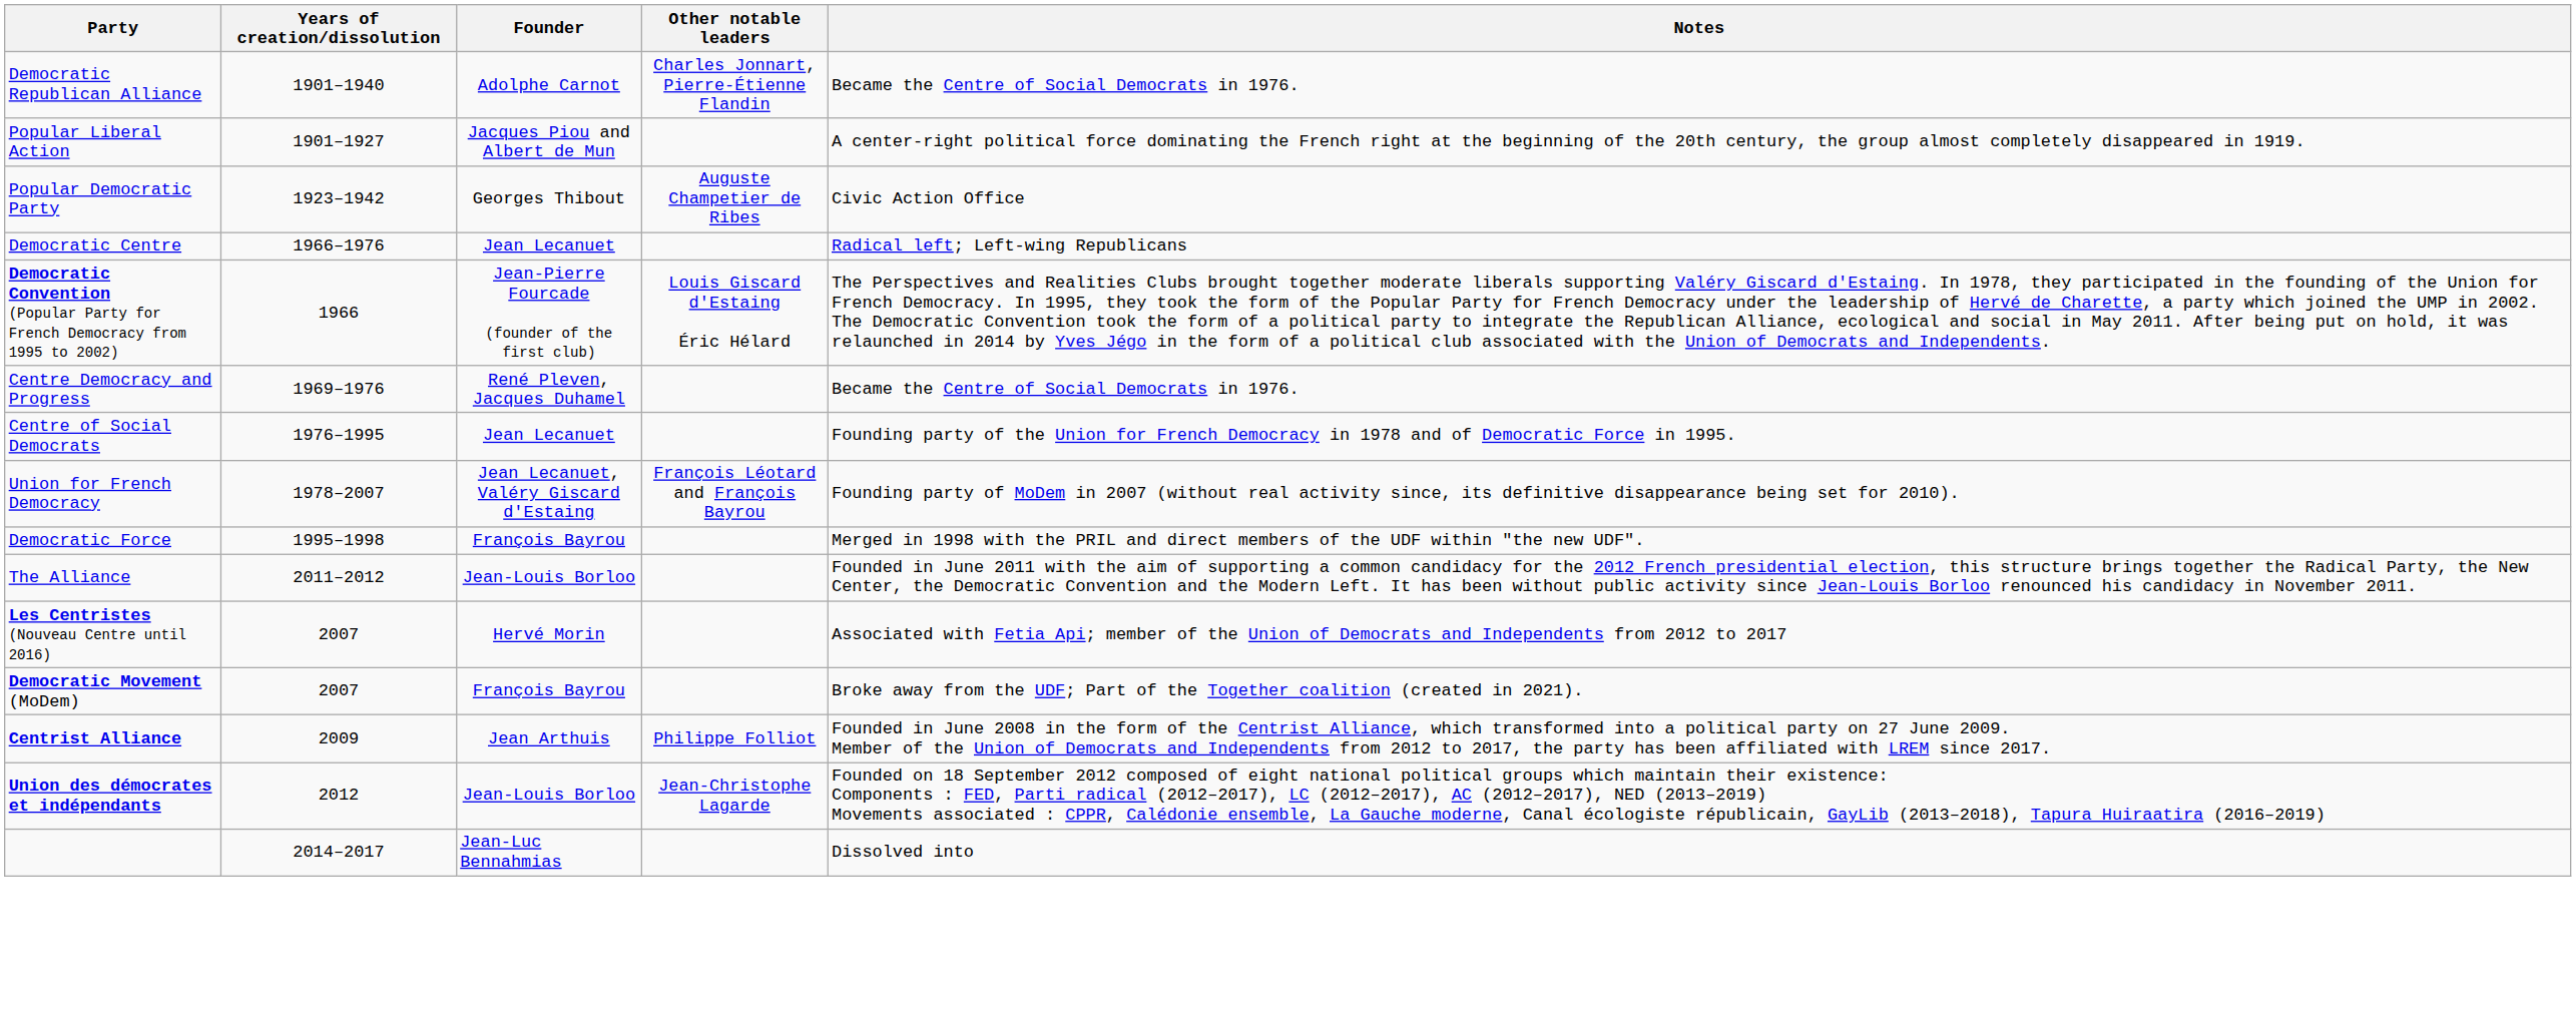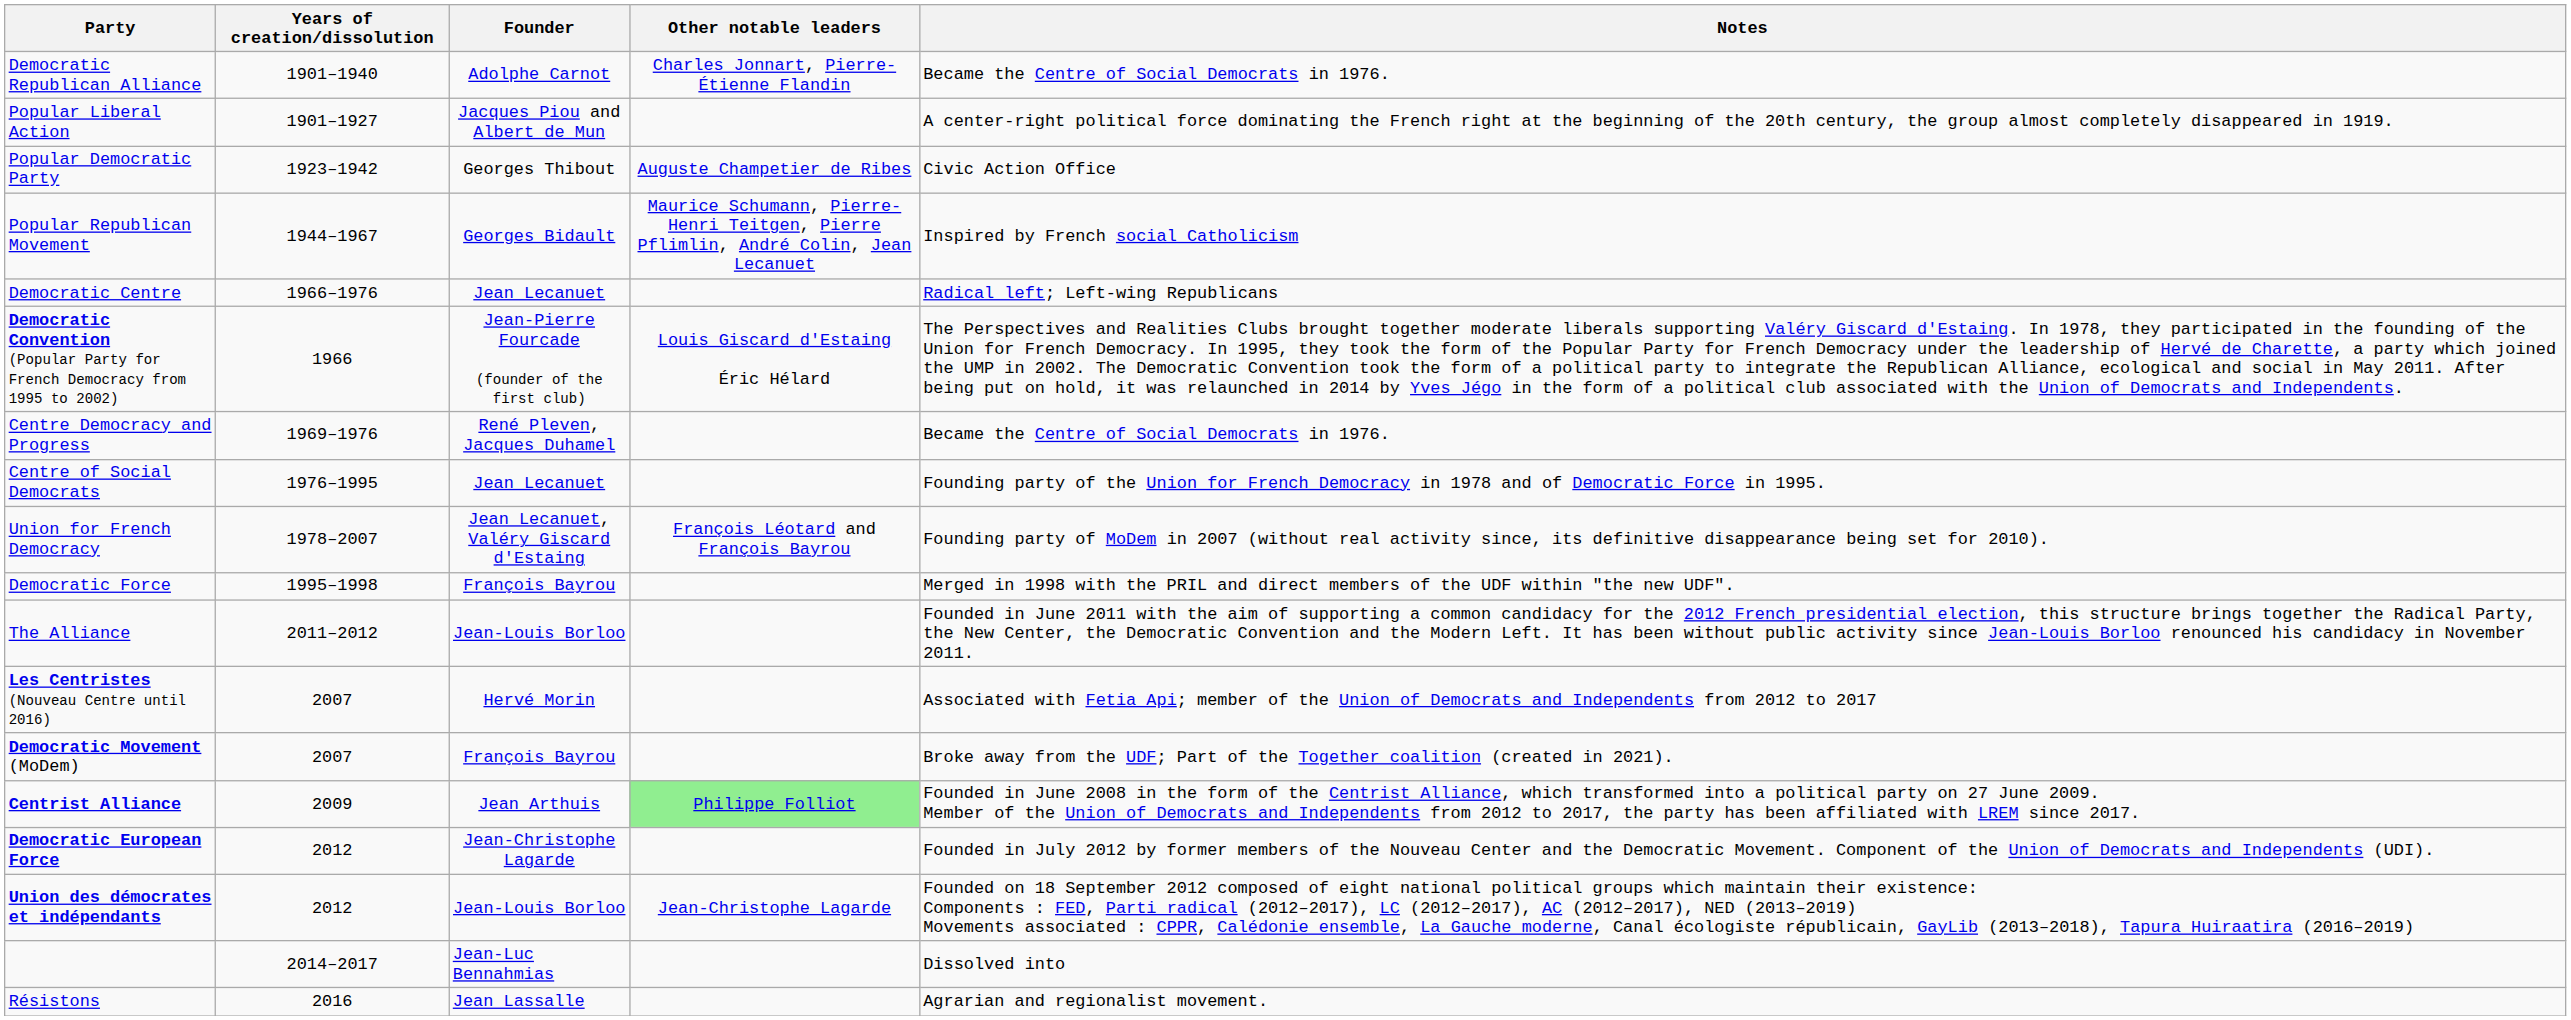+ row: Popular Republican Movement | 1944–1967 | Georges Bidault | Maurice Schumann, Pierre-Henri Teitgen, Pierre Pflimlin, André Colin, Jean Lecanuet | Inspired by French social Catholicism
Centrist Alliance | Other notable leaders: no background -> lightgreen background
+ row: Democratic European Force | 2012 | Jean-Christophe Lagarde | Founded in July 2012 by former members of the Nouveau Center and the Democratic Movement. Component of the Union of Democrats and Independents (UDI).
+ row: Résistons | 2016 | Jean Lassalle | Agrarian and regionalist movement.
